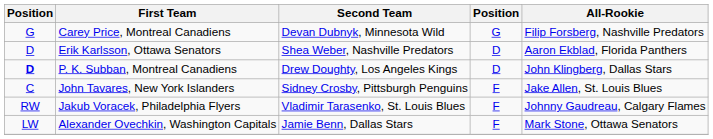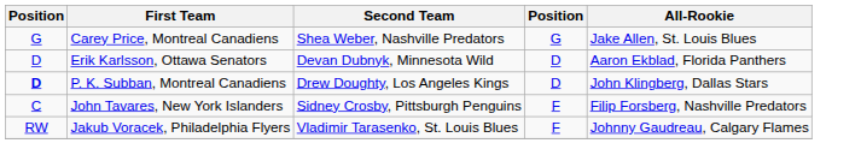Carey Price, Montreal Canadiens | Second Team: Devan Dubnyk, Minnesota Wild -> Shea Weber, Nashville Predators
Carey Price, Montreal Canadiens | All-Rookie: Filip Forsberg, Nashville Predators -> Jake Allen, St. Louis Blues
Erik Karlsson, Ottawa Senators | Second Team: Shea Weber, Nashville Predators -> Devan Dubnyk, Minnesota Wild
John Tavares, New York Islanders | All-Rookie: Jake Allen, St. Louis Blues -> Filip Forsberg, Nashville Predators
- row: LW | Alexander Ovechkin, Washington Capitals | Jamie Benn, Dallas Stars | F | Mark Stone, Ottawa Senators
